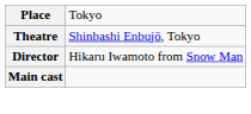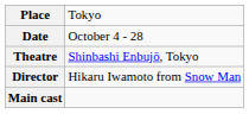+ row: Date | October 4 - 28
